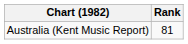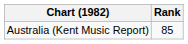Australia (Kent Music Report) | Rank: 81 -> 85
